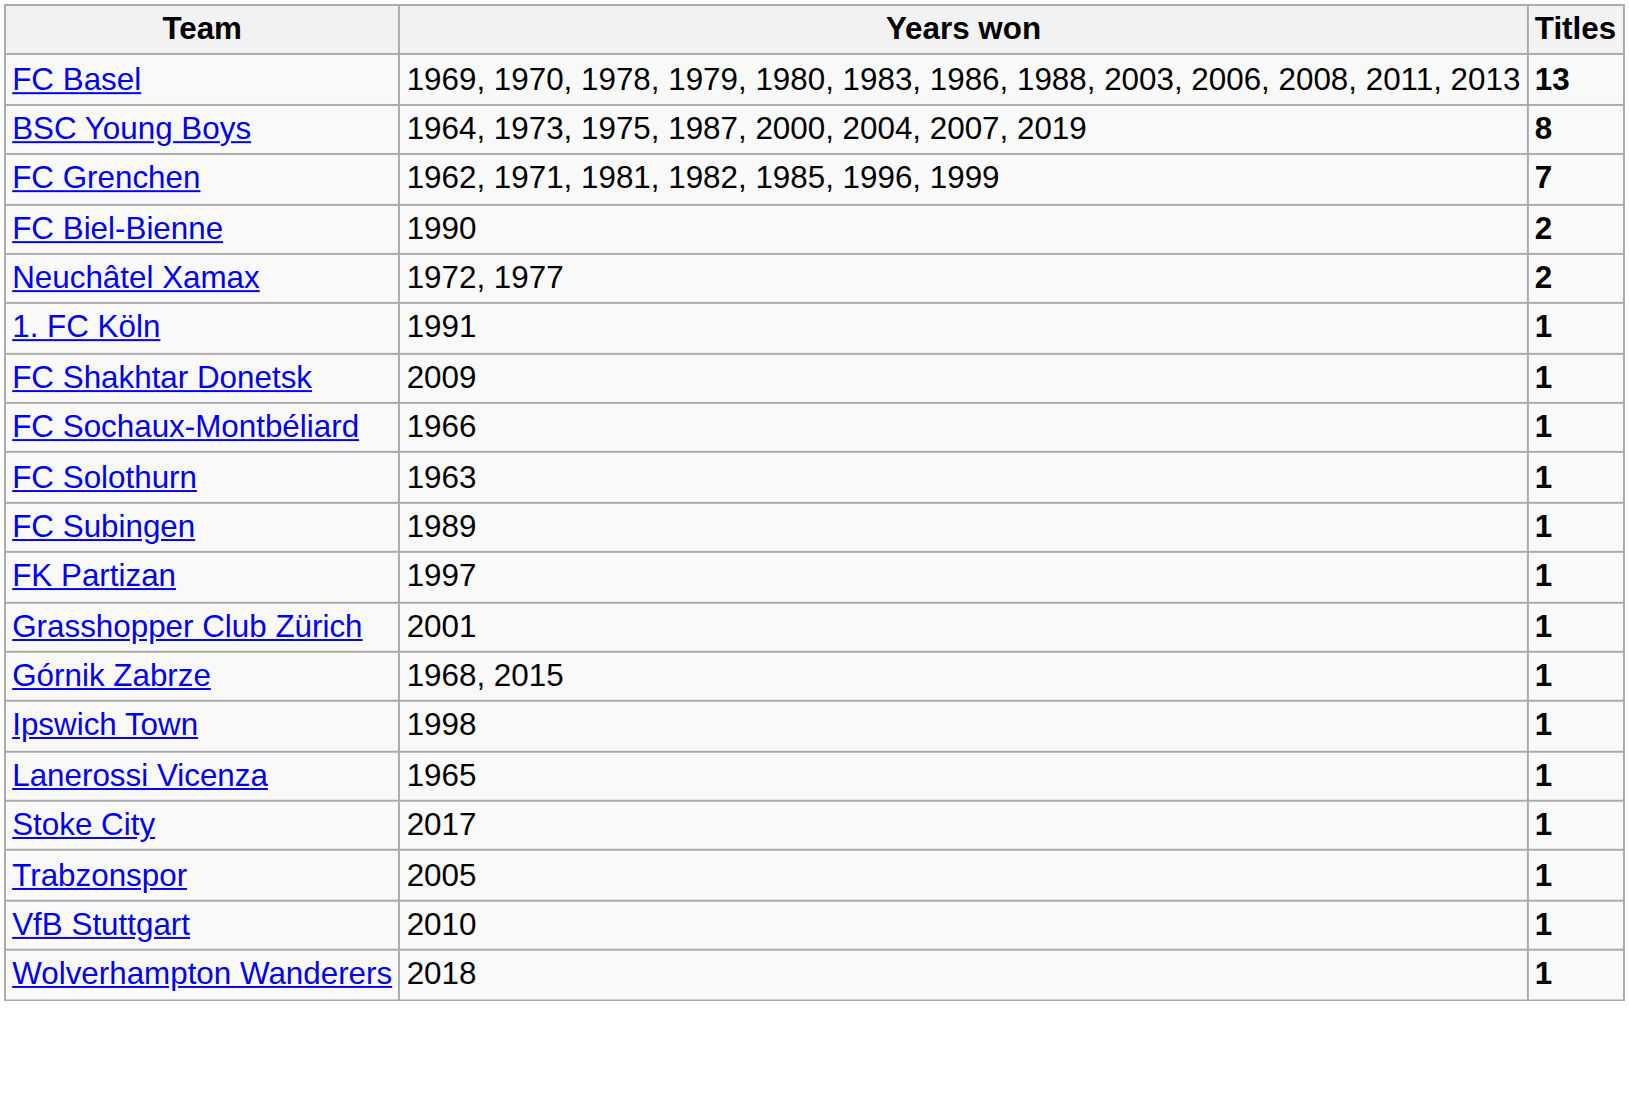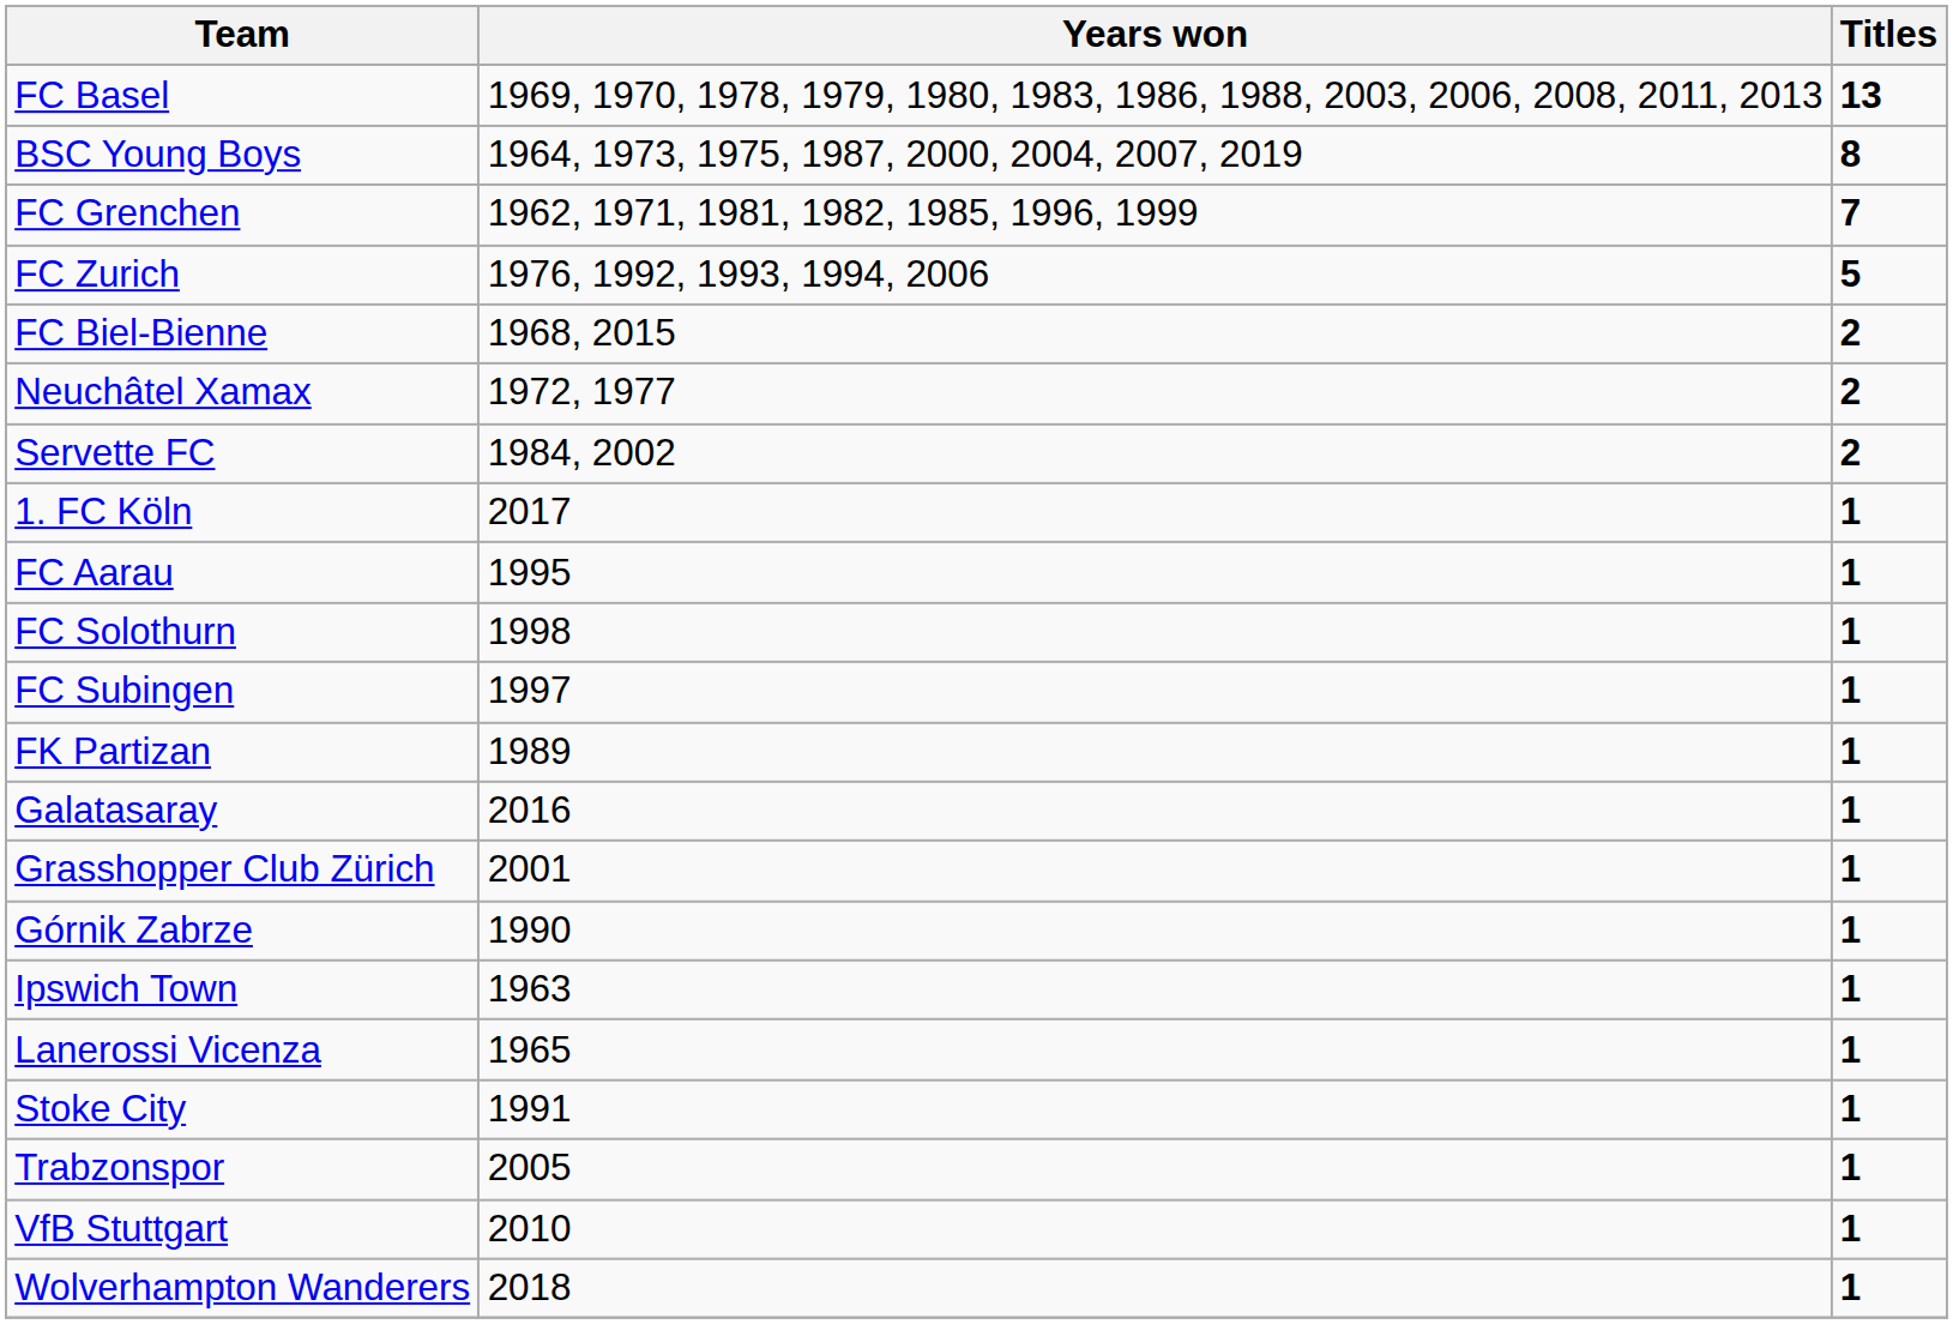+ row: FC Zurich | 1976, 1992, 1993, 1994, 2006 | 5
FC Biel-Bienne | Years won: 1990 -> 1968, 2015
+ row: Servette FC | 1984, 2002 | 2
1. FC Köln | Years won: 1991 -> 2017
+ row: FC Aarau | 1995 | 1
- row: FC Shakhtar Donetsk | 2009 | 1
- row: FC Sochaux-Montbéliard | 1966 | 1
FC Solothurn | Years won: 1963 -> 1998
FC Subingen | Years won: 1989 -> 1997
FK Partizan | Years won: 1997 -> 1989
+ row: Galatasaray | 2016 | 1
Górnik Zabrze | Years won: 1968, 2015 -> 1990
Ipswich Town | Years won: 1998 -> 1963
Stoke City | Years won: 2017 -> 1991
